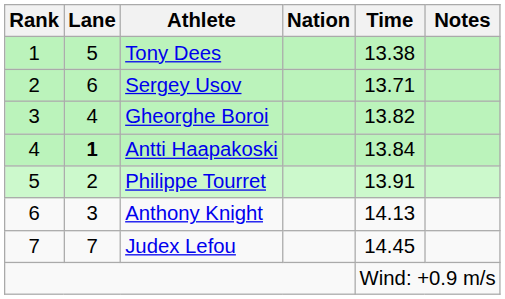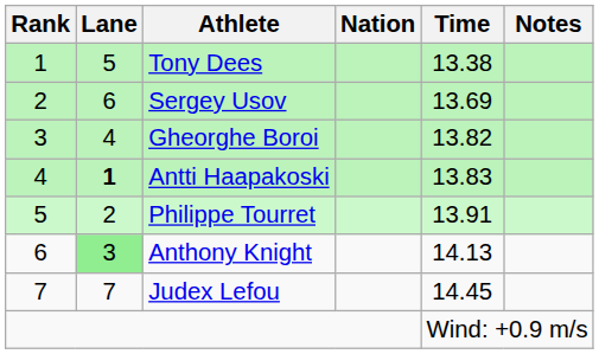Sergey Usov | Time: 13.71 -> 13.69
Antti Haapakoski | Time: 13.84 -> 13.83
Anthony Knight | Lane: no background -> lightgreen background
